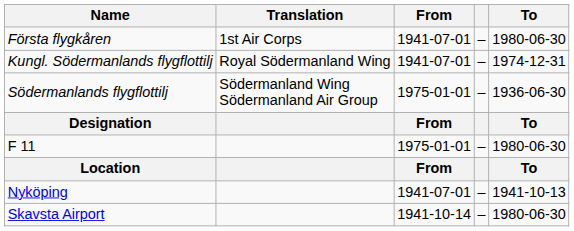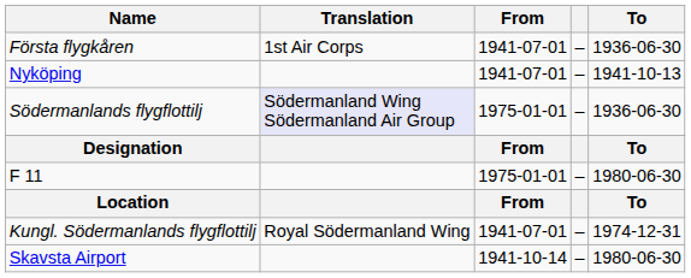Första flygkåren | To: 1980-06-30 -> 1936-06-30
rows swapped: Kungl. Södermanlands flygflottilj <-> Nyköping
Södermanlands flygflottilj | Translation: no background -> lavender background
